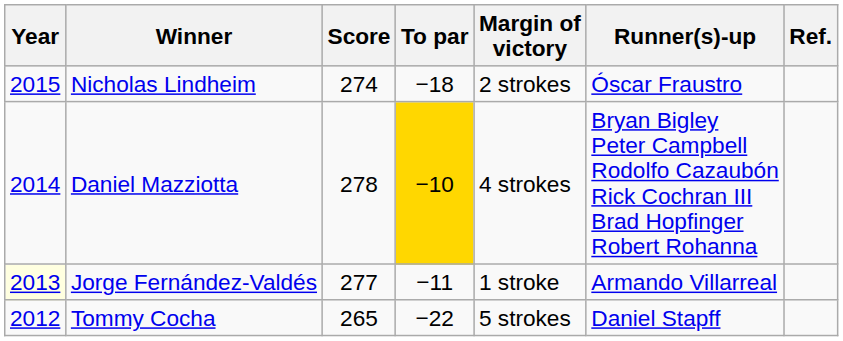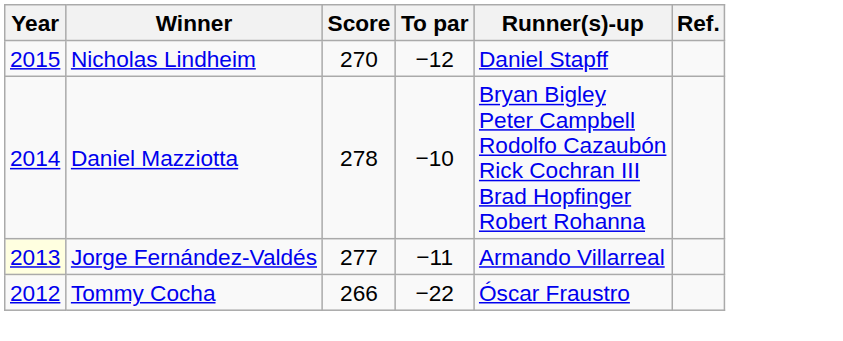- column: Margin of victory | 2 strokes | 4 strokes | 1 stroke | 5 strokes
Nicholas Lindheim | Score: 274 -> 270
Nicholas Lindheim | To par: −18 -> −12
Nicholas Lindheim | Runner(s)-up: Óscar Fraustro -> Daniel Stapff
Daniel Mazziotta | To par: gold background -> no background
Tommy Cocha | Score: 265 -> 266
Tommy Cocha | Runner(s)-up: Daniel Stapff -> Óscar Fraustro
